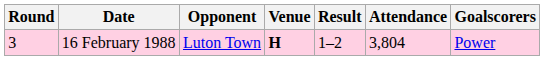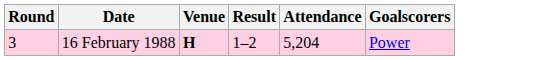- column: Opponent | Luton Town
16 February 1988 | Attendance: 3,804 -> 5,204
